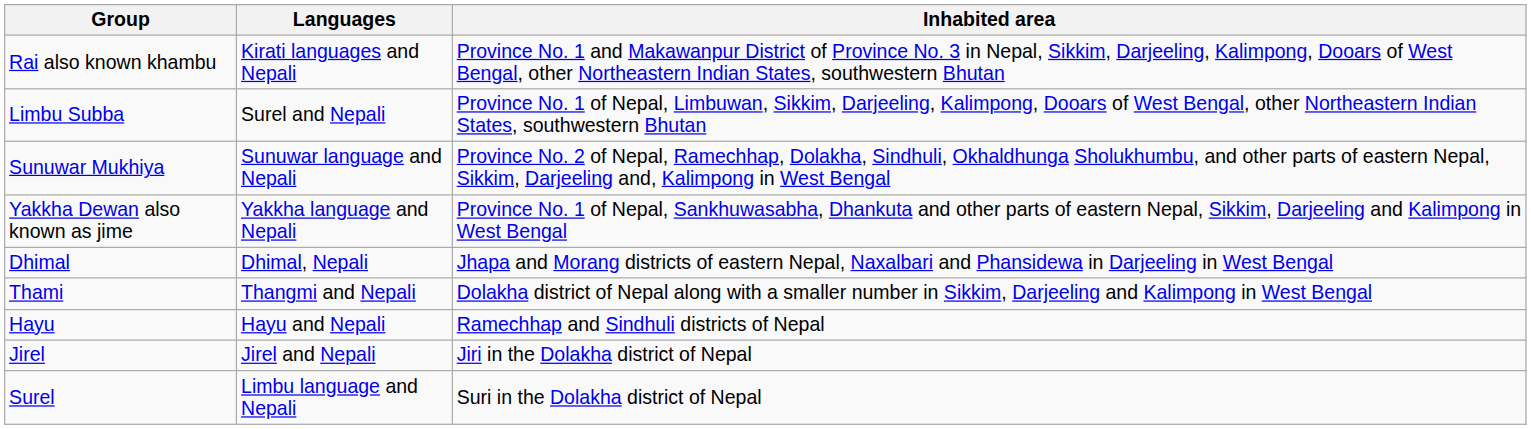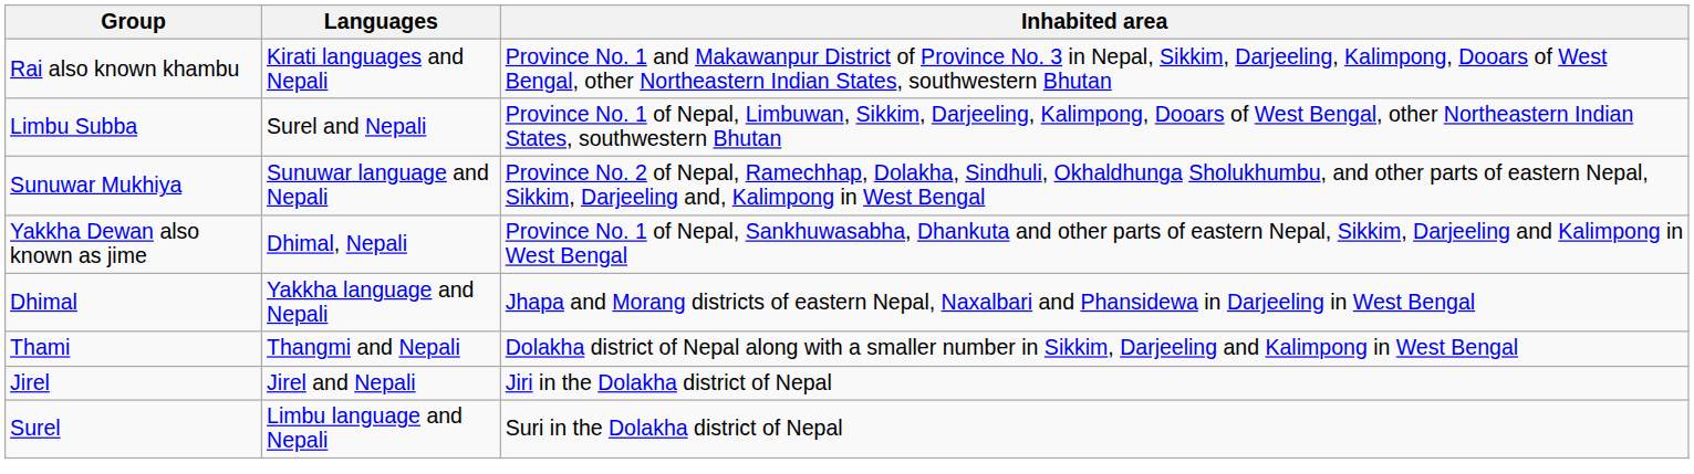Yakkha Dewan also known as jime | Languages: Yakkha language and Nepali -> Dhimal, Nepali
Dhimal | Languages: Dhimal, Nepali -> Yakkha language and Nepali
- row: Hayu | Hayu and Nepali | Ramechhap and Sindhuli districts of Nepal
